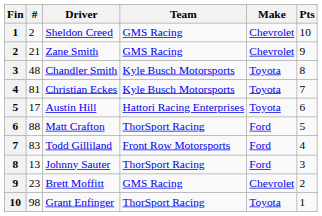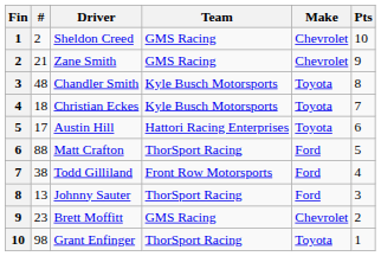Christian Eckes | #: 81 -> 18
Todd Gilliland | #: 83 -> 38
